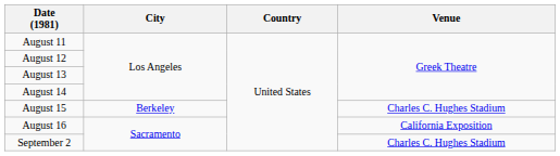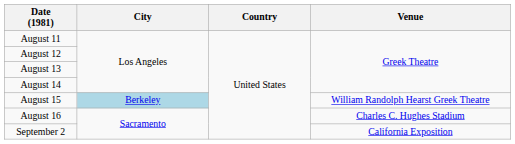August 15 | City: no background -> lightblue background
August 15 | Venue: Charles C. Hughes Stadium -> William Randolph Hearst Greek Theatre
August 16 | Venue: California Exposition -> Charles C. Hughes Stadium
September 2 | Venue: Charles C. Hughes Stadium -> California Exposition
